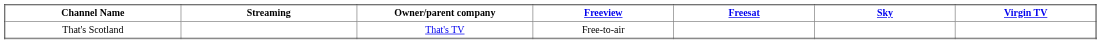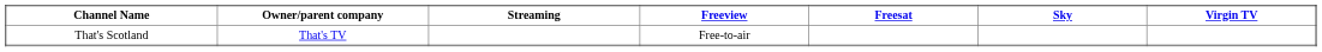columns swapped: Owner/parent company <-> Streaming
